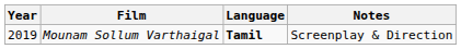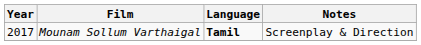Mounam Sollum Varthaigal | Year: 2019 -> 2017
